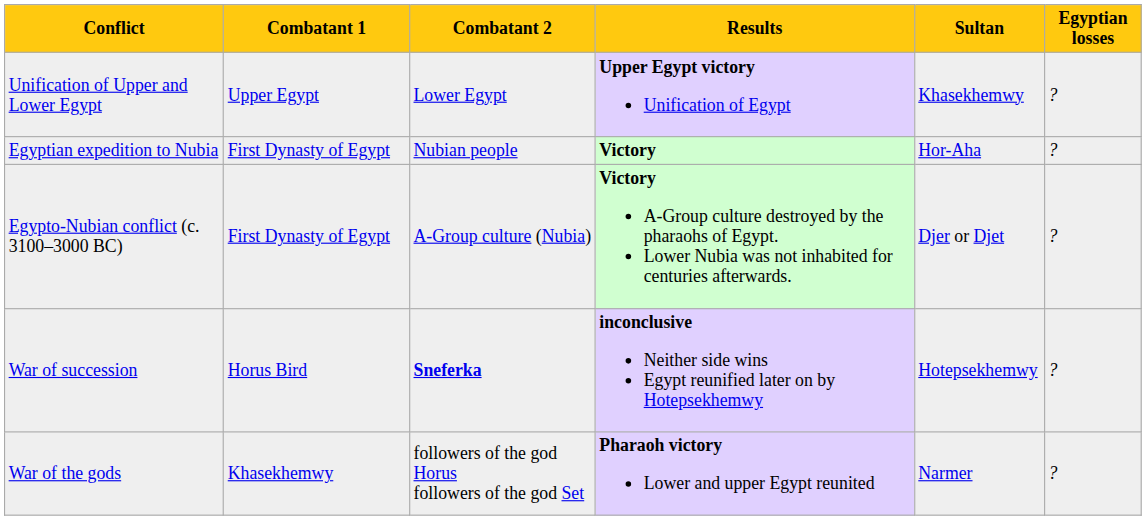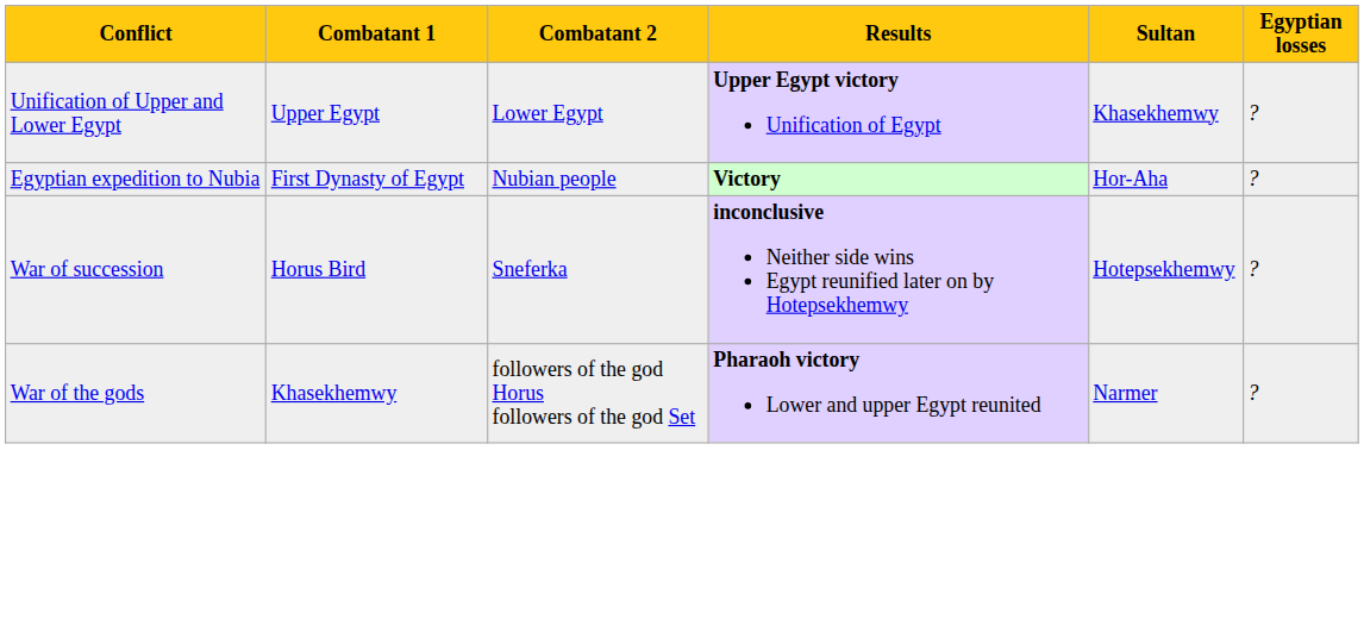- row: Egypto-Nubian conflict (c. 3100–3000 BC) | First Dynasty of Egypt | A-Group culture (Nubia) | Victory A-Group culture destroyed by the pharaohs of Egypt. Lower Nubia was not inhabited for centuries afterwards. | Djer or Djet | ?
War of succession | Combatant 2: bold -> normal
